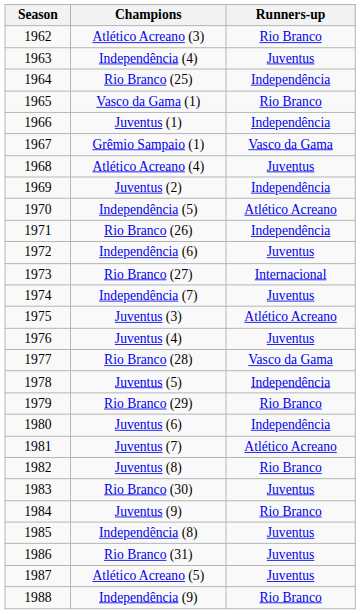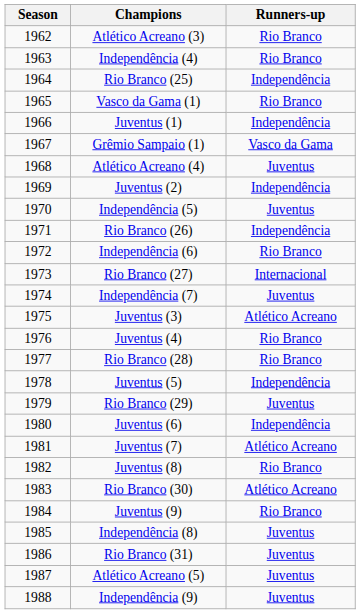Independência (4) | Runners-up: Juventus -> Rio Branco
Independência (5) | Runners-up: Atlético Acreano -> Juventus
Independência (6) | Runners-up: Juventus -> Rio Branco
Juventus (4) | Runners-up: Juventus -> Rio Branco
Rio Branco (28) | Runners-up: Vasco da Gama -> Rio Branco
Rio Branco (29) | Runners-up: Rio Branco -> Juventus
Rio Branco (30) | Runners-up: Juventus -> Atlético Acreano
Independência (9) | Runners-up: Rio Branco -> Juventus
